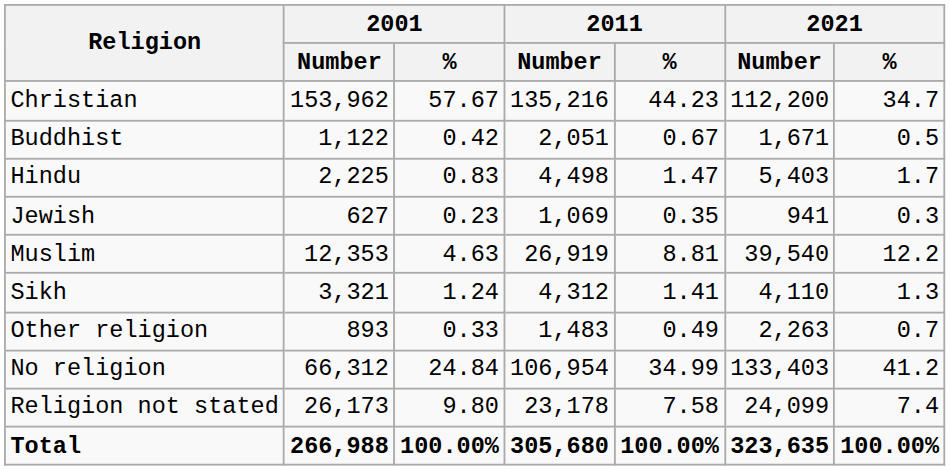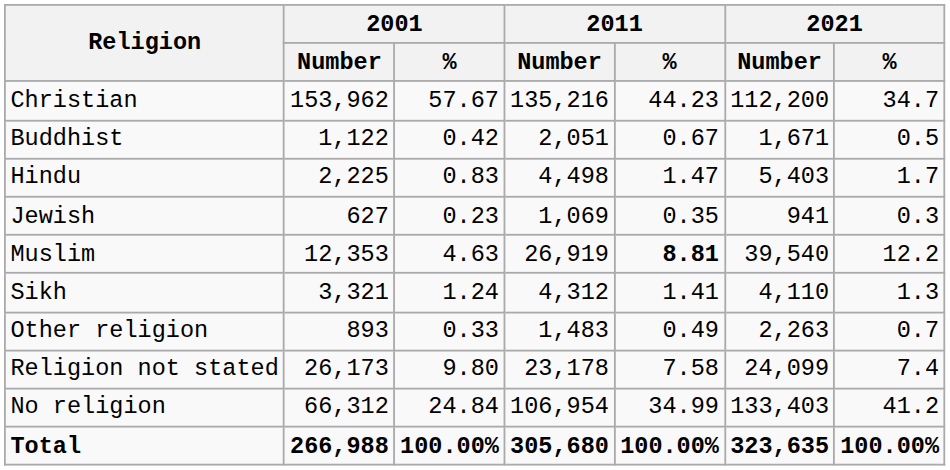Muslim | 2011 / %: normal -> bold
rows swapped: No religion <-> Religion not stated
